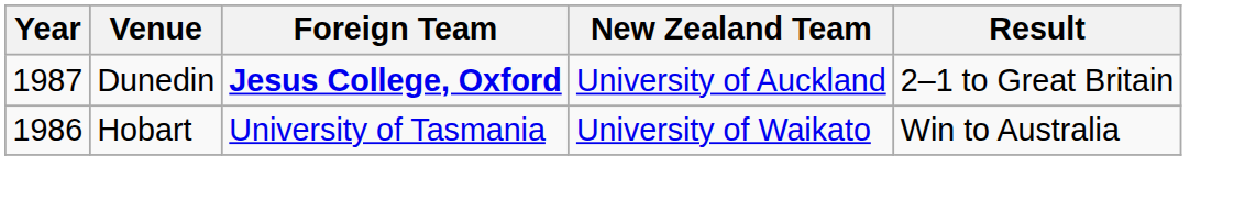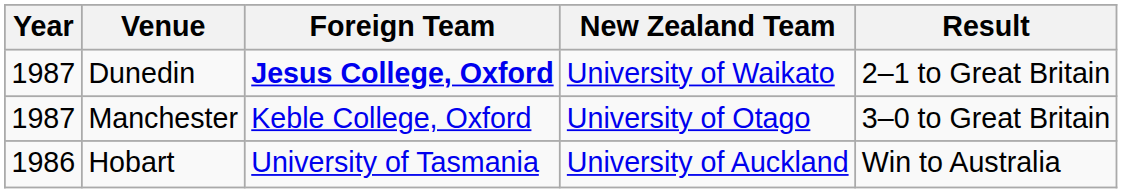Dunedin | New Zealand Team: University of Auckland -> University of Waikato
+ row: 1987 | Manchester | Keble College, Oxford | University of Otago | 3–0 to Great Britain
Hobart | New Zealand Team: University of Waikato -> University of Auckland
